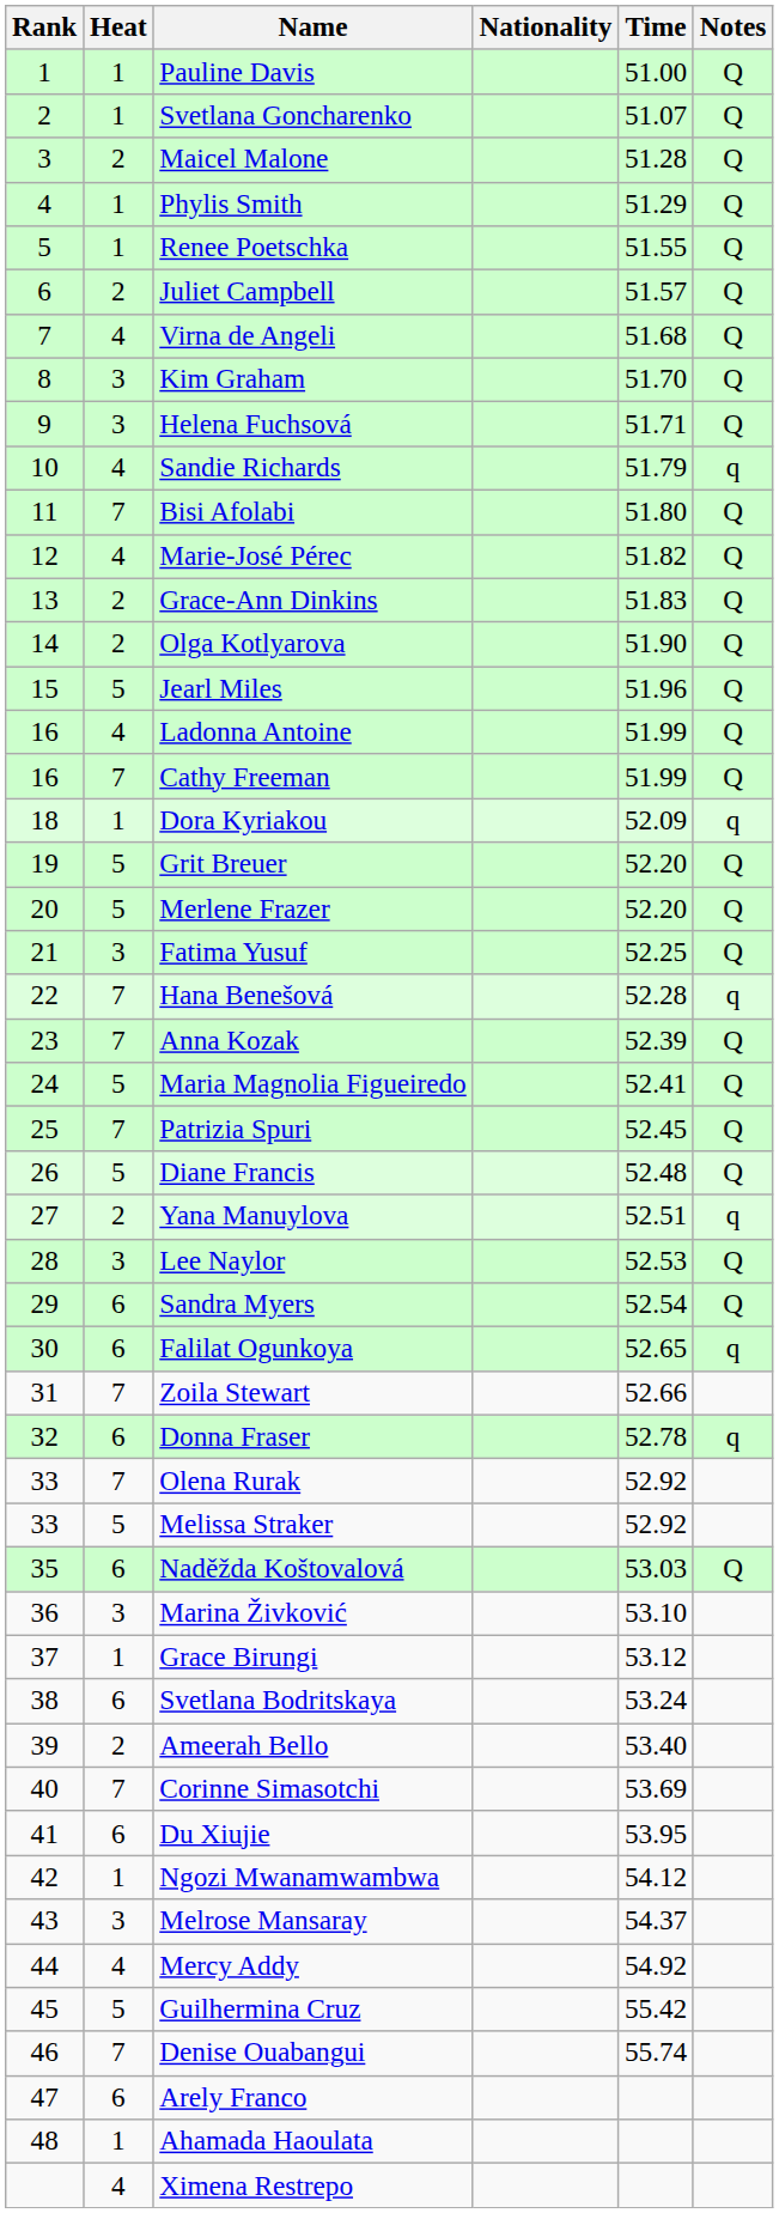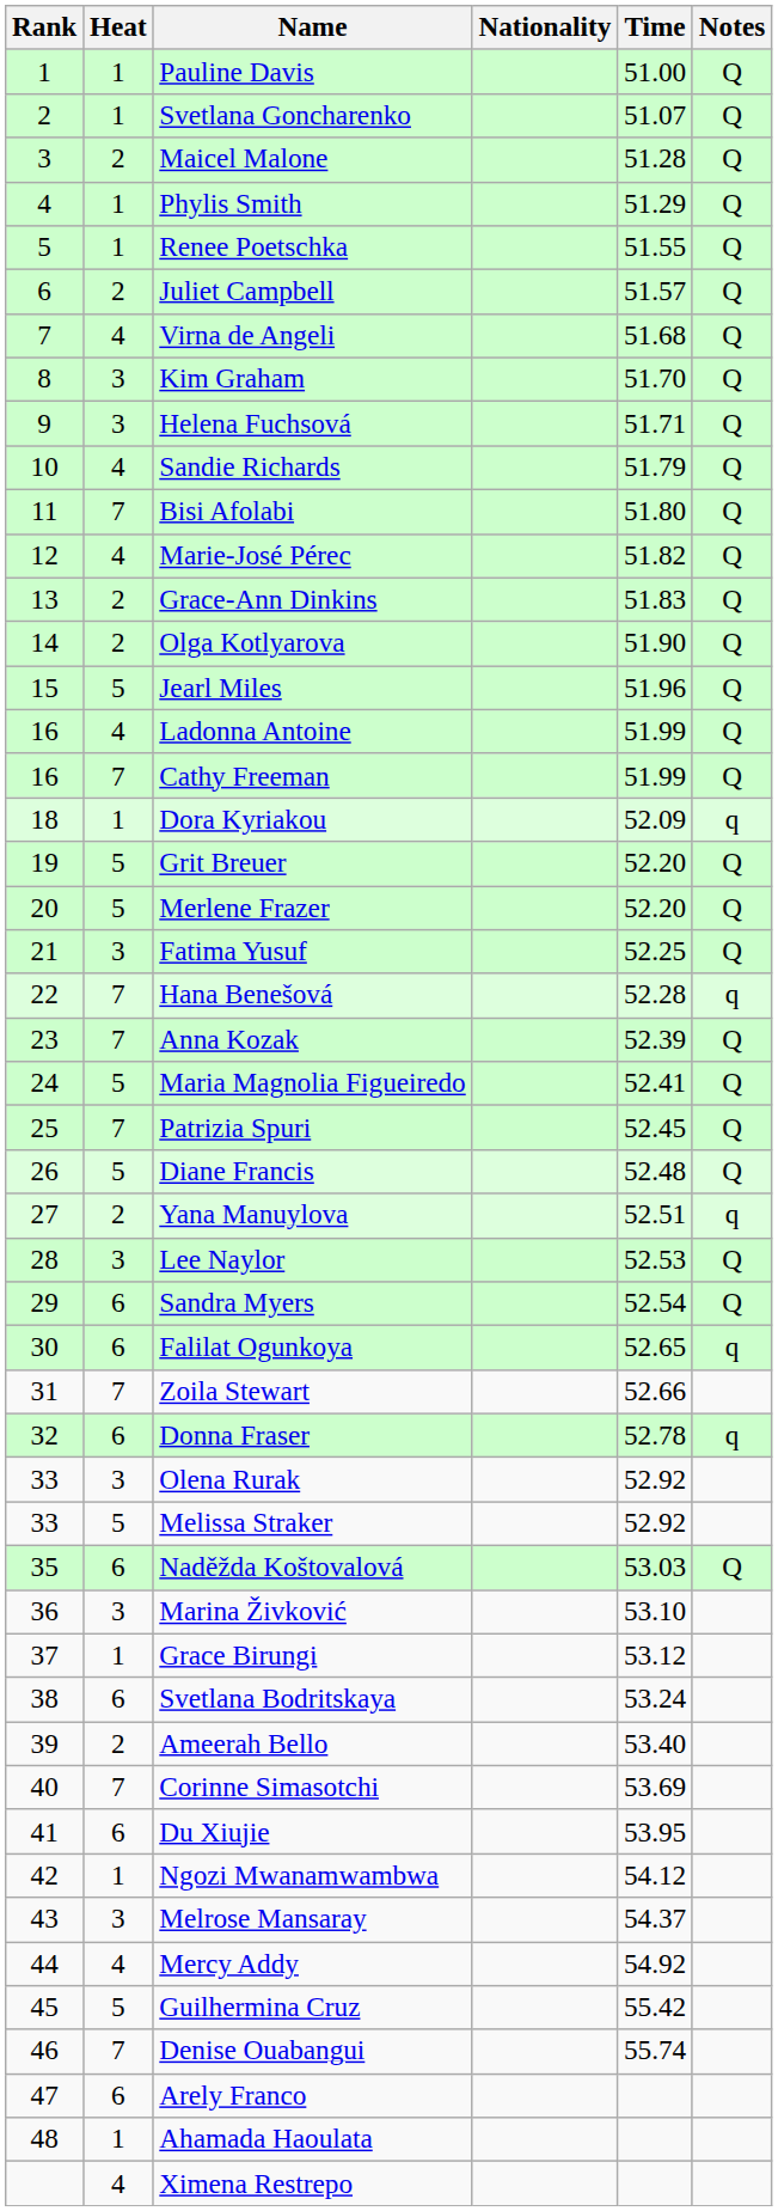Sandie Richards | Notes: q -> Q
Olena Rurak | Heat: 7 -> 3
